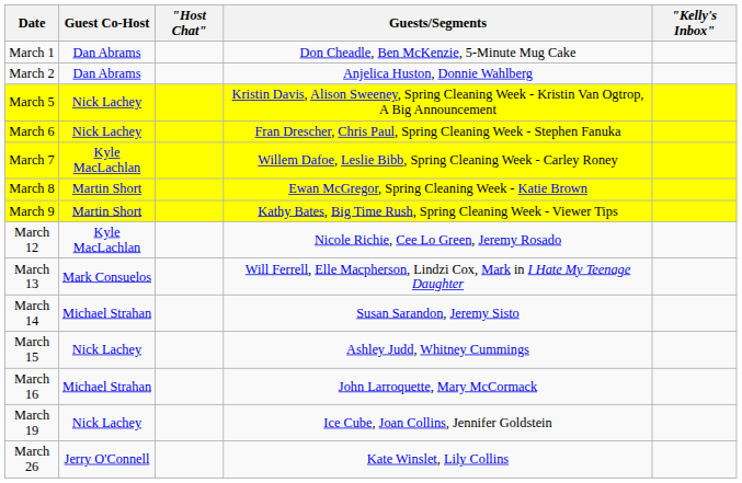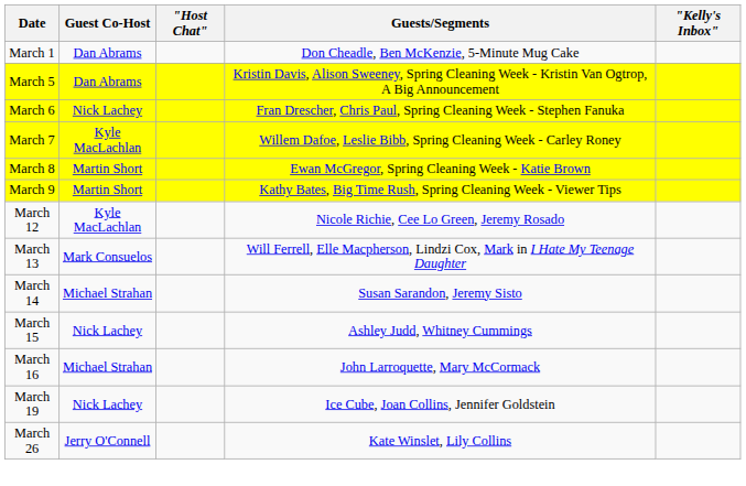- row: March 2 | Dan Abrams | Anjelica Huston, Donnie Wahlberg
March 5 | Guest Co-Host: Nick Lachey -> Dan Abrams
